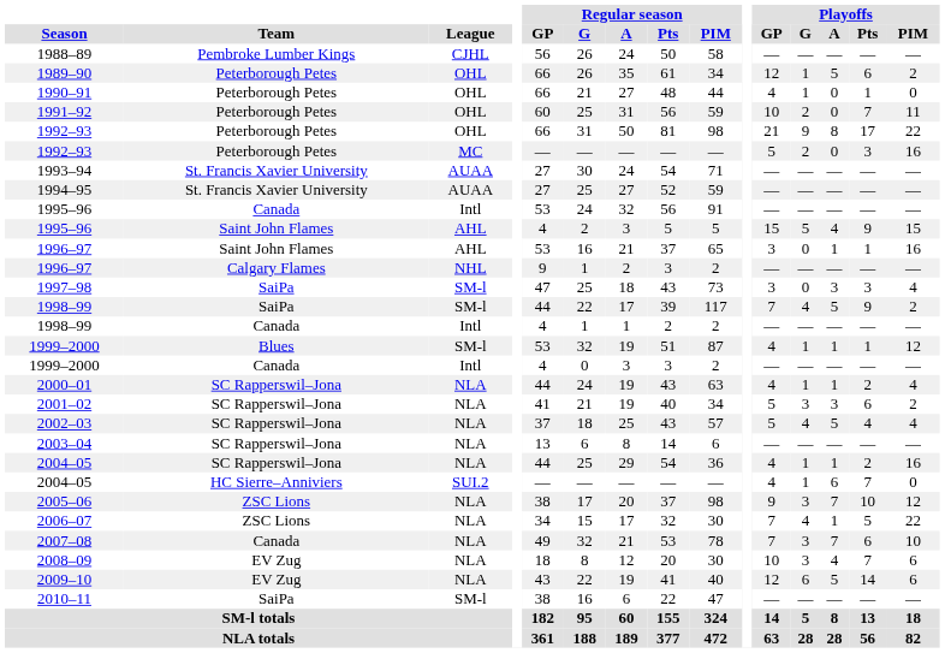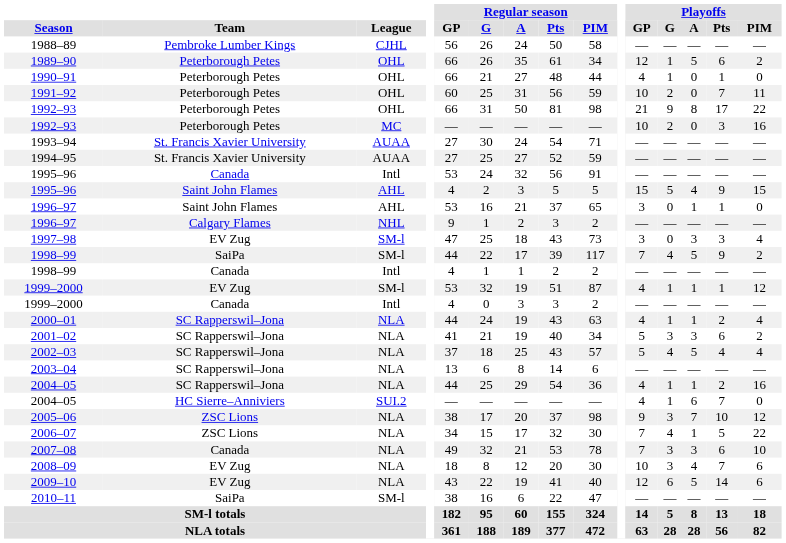1992–93 / MC | Playoffs / GP: 5 -> 10
1996–97 / AHL | Playoffs / PIM: 16 -> 0
1997–98 | Team: SaiPa -> EV Zug
1999–2000 / SM-l | Team: Blues -> EV Zug
2007–08 | Playoffs / A: 7 -> 3
